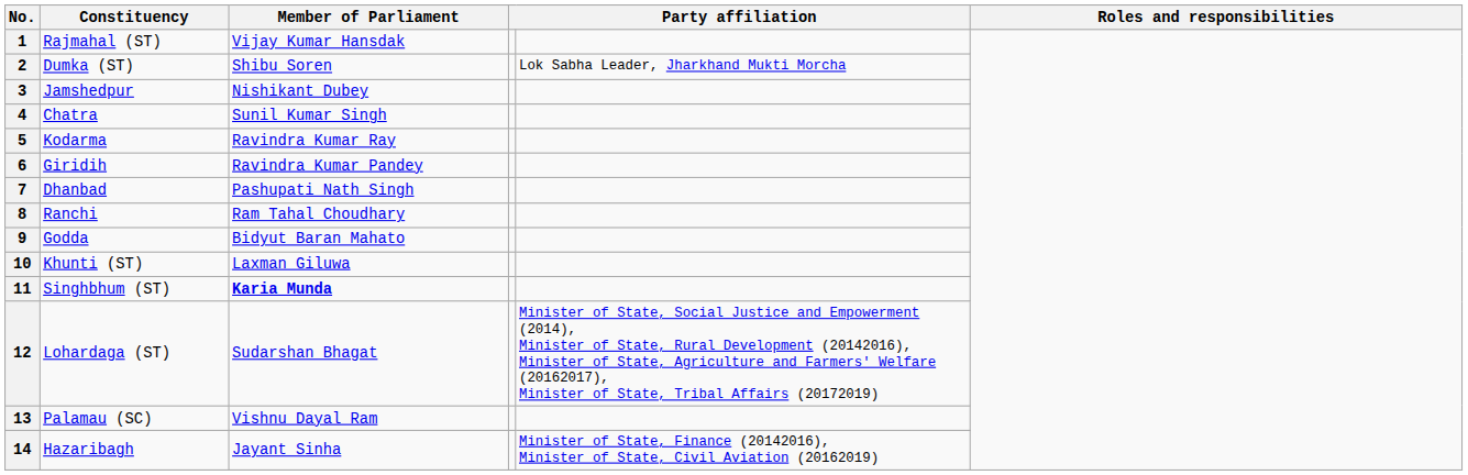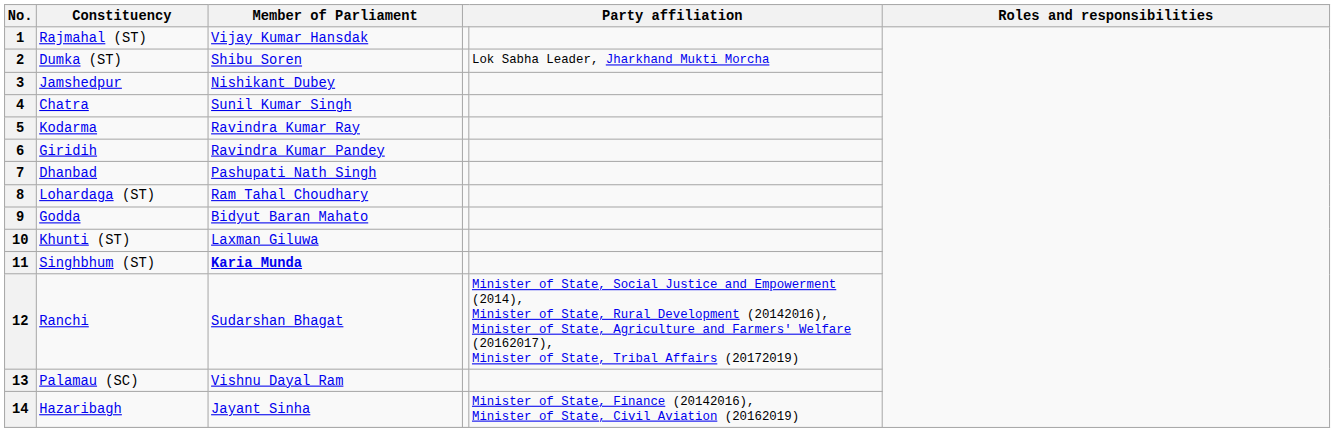8 | Constituency: Ranchi -> Lohardaga (ST)
12 | Constituency: Lohardaga (ST) -> Ranchi
